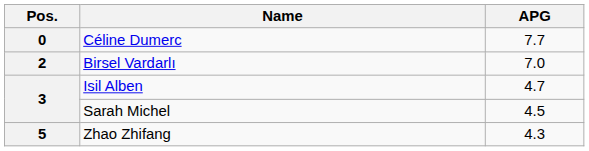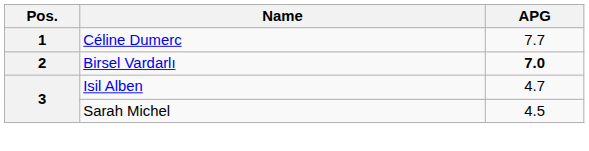Céline Dumerc | Pos.: 0 -> 1
Birsel Vardarlı | APG: normal -> bold
- row: 5 | Zhao Zhifang | 4.3
